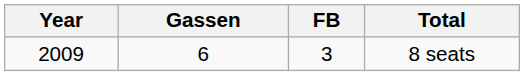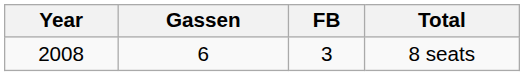8 seats | Year: 2009 -> 2008
